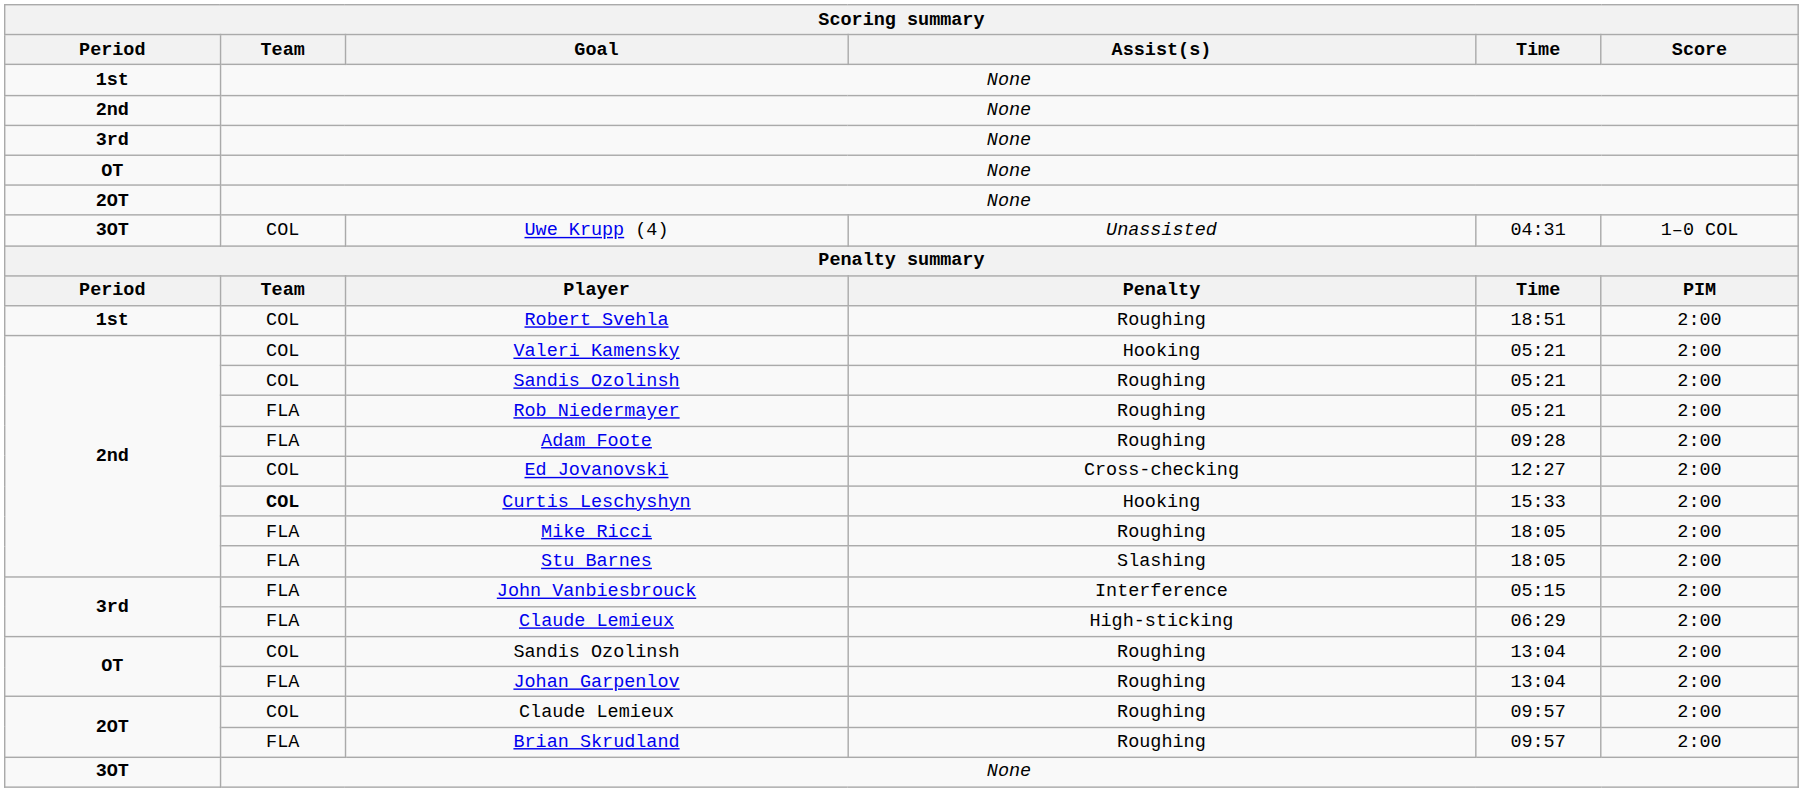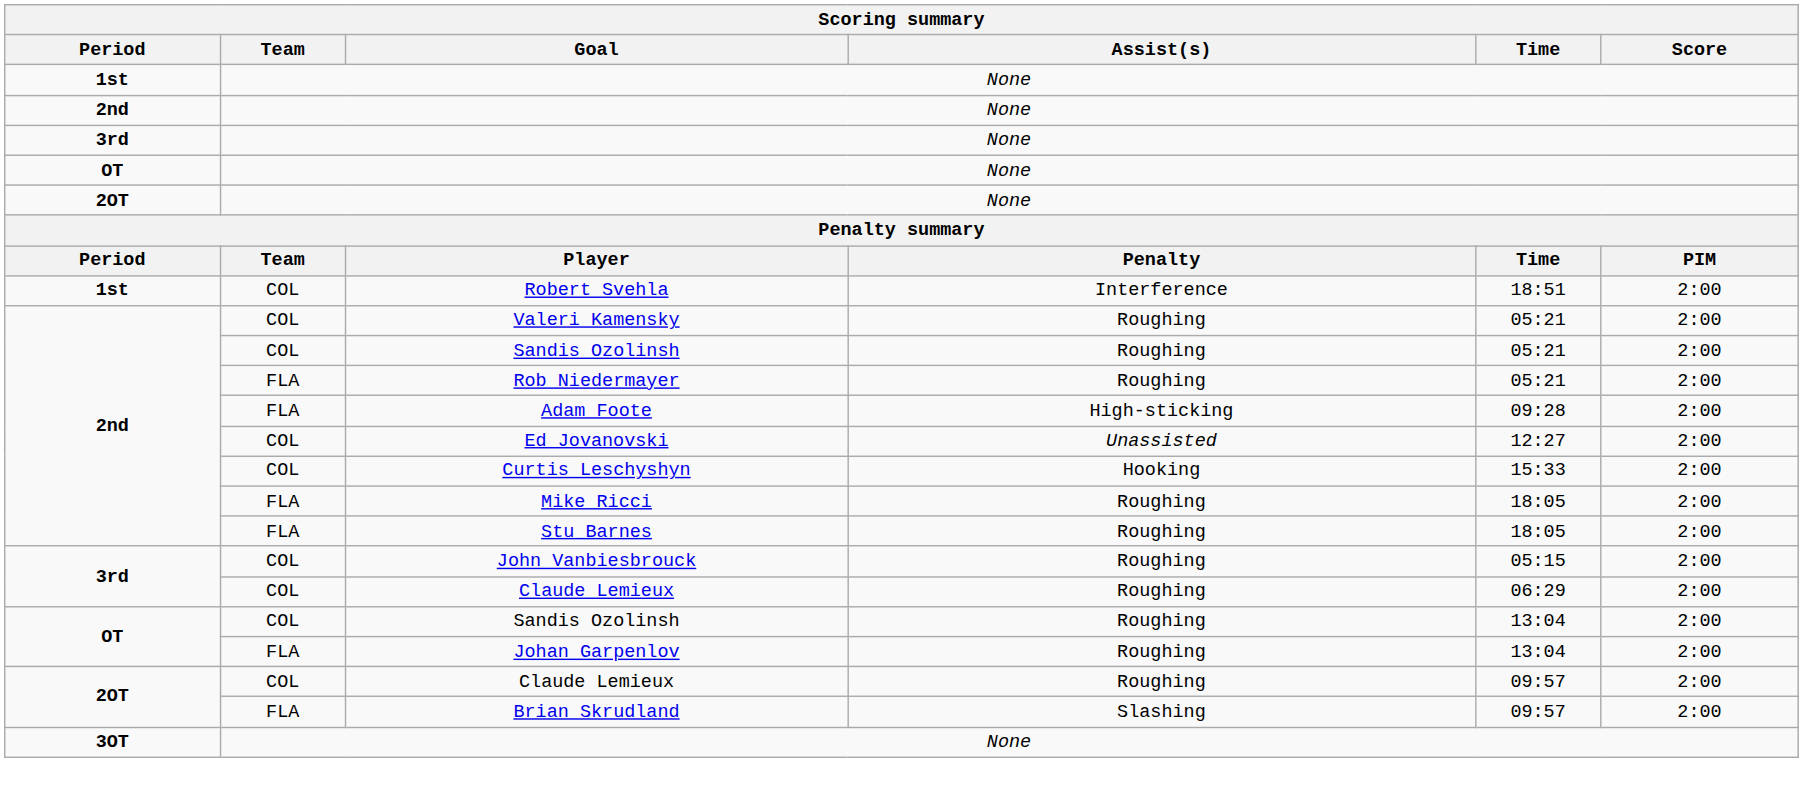- row: 3OT | COL | Uwe Krupp (4) | Unassisted | 04:31 | 1–0 COL
Robert Svehla | Assist(s): Roughing -> Interference
Valeri Kamensky | Assist(s): Hooking -> Roughing
Adam Foote | Assist(s): Roughing -> High-sticking
Ed Jovanovski | Assist(s): Cross-checking -> Unassisted
Curtis Leschyshyn | Team: bold -> normal
Stu Barnes | Assist(s): Slashing -> Roughing
John Vanbiesbrouck | Team: FLA -> COL
John Vanbiesbrouck | Assist(s): Interference -> Roughing
3rd / Claude Lemieux | Team: FLA -> COL
3rd / Claude Lemieux | Assist(s): High-sticking -> Roughing
Brian Skrudland | Assist(s): Roughing -> Slashing
